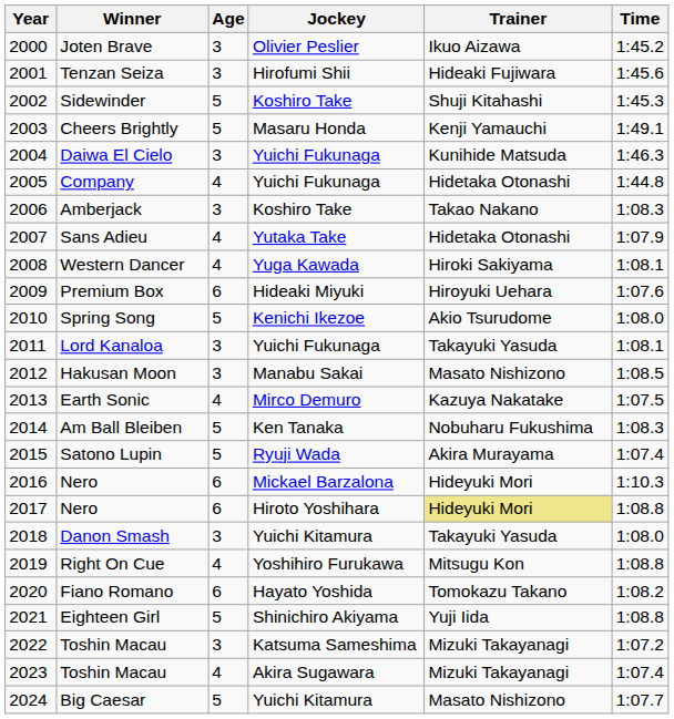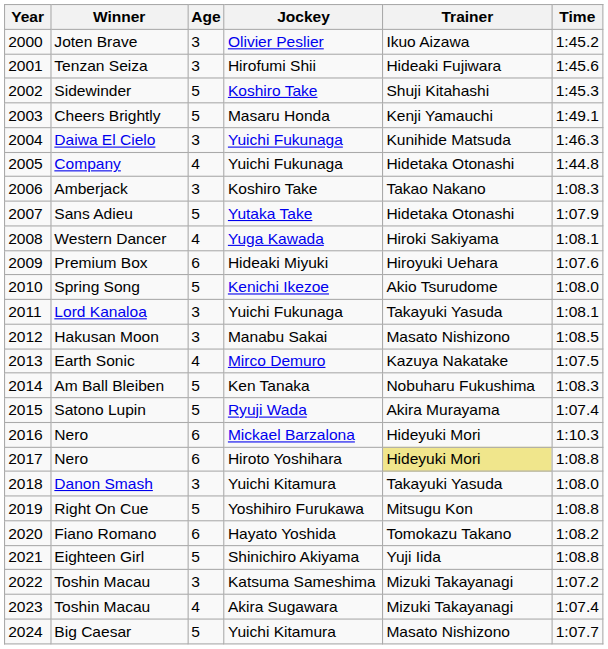Sans Adieu | Age: 4 -> 5
Right On Cue | Age: 4 -> 5
